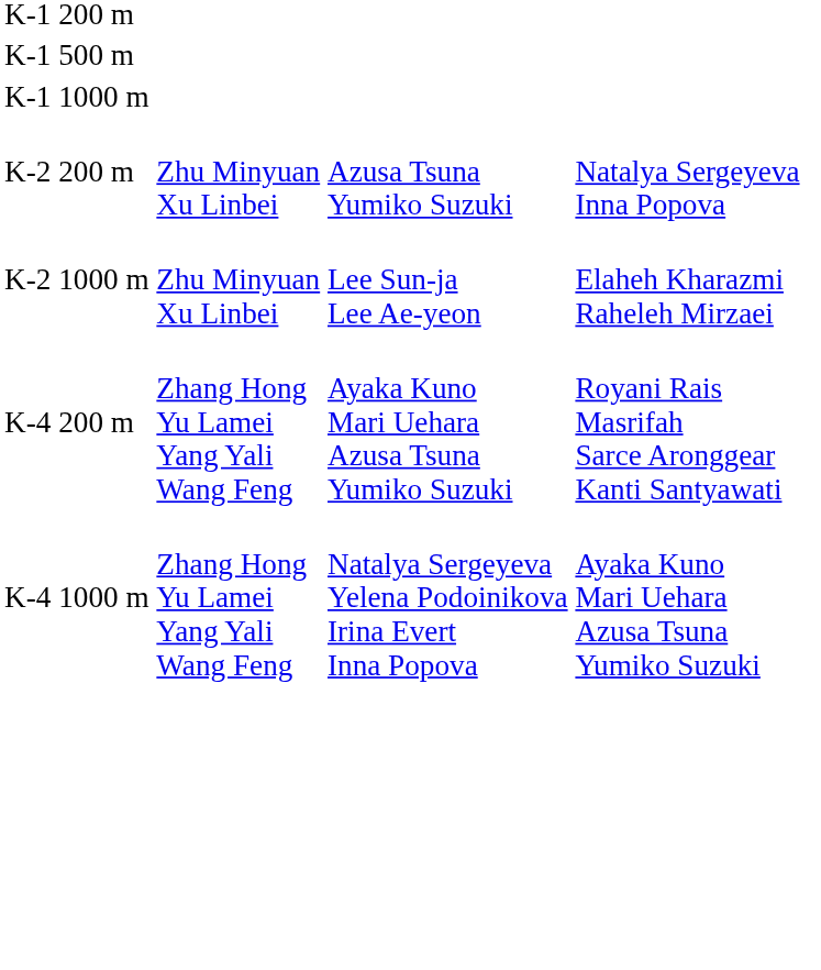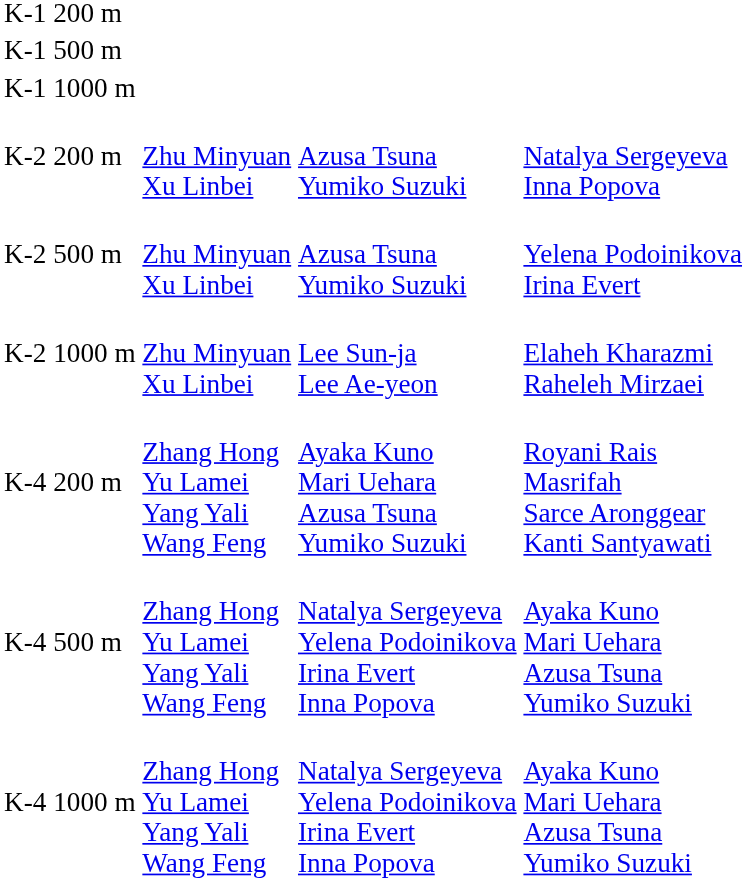+ row: K-2 500 m | Zhu Minyuan Xu Linbei | Azusa Tsuna Yumiko Suzuki | Yelena Podoinikova Irina Evert
+ row: K-4 500 m | Zhang Hong Yu Lamei Yang Yali Wang Feng | Natalya Sergeyeva Yelena Podoinikova Irina Evert Inna Popova | Ayaka Kuno Mari Uehara Azusa Tsuna Yumiko Suzuki
